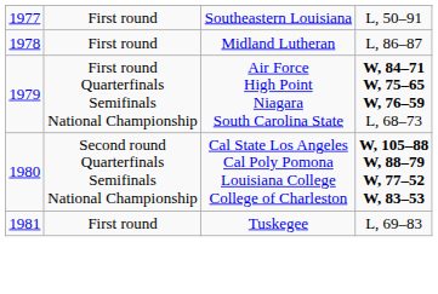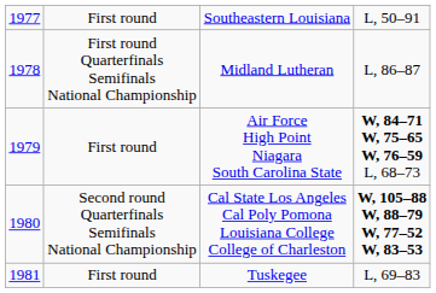Midland Lutheran | column 2: First round -> First round Quarterfinals Semifinals National Championship
Air Force High Point Niagara South Carolina State | column 2: First round Quarterfinals Semifinals National Championship -> First round
